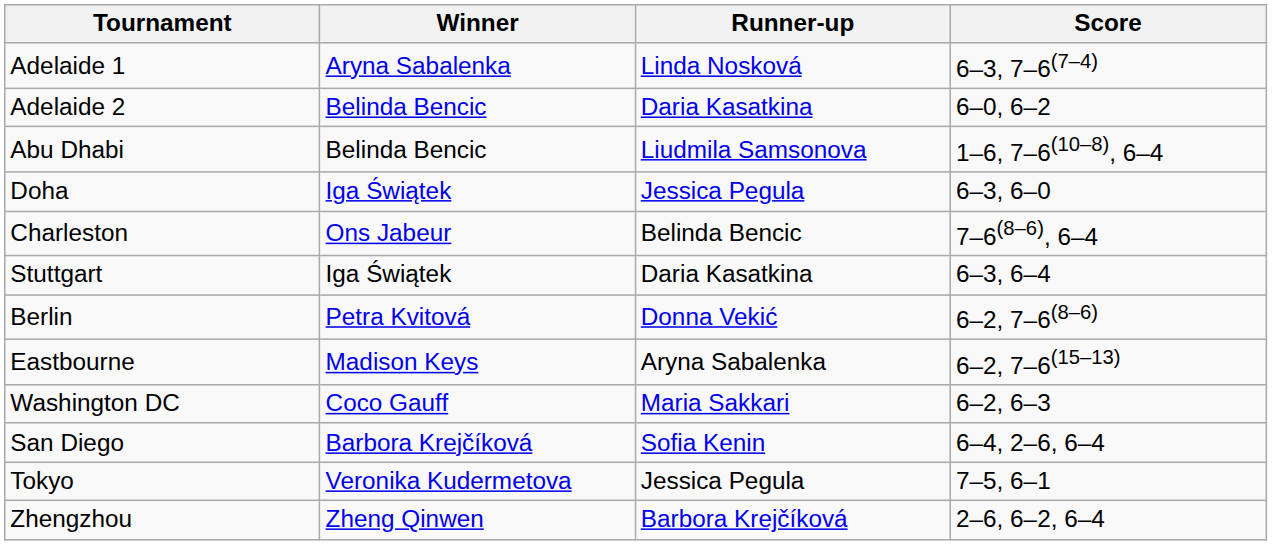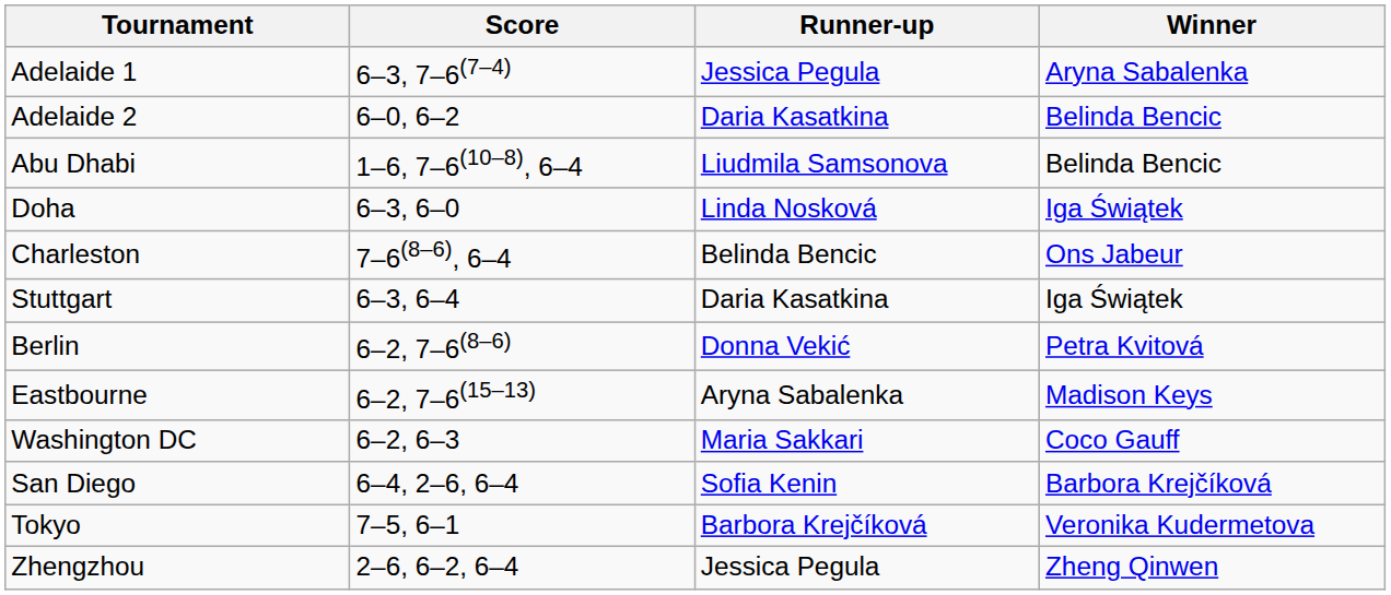columns swapped: Winner <-> Score
Adelaide 1 | Runner-up: Linda Nosková -> Jessica Pegula
Doha | Runner-up: Jessica Pegula -> Linda Nosková
Tokyo | Runner-up: Jessica Pegula -> Barbora Krejčíková
Zhengzhou | Runner-up: Barbora Krejčíková -> Jessica Pegula
